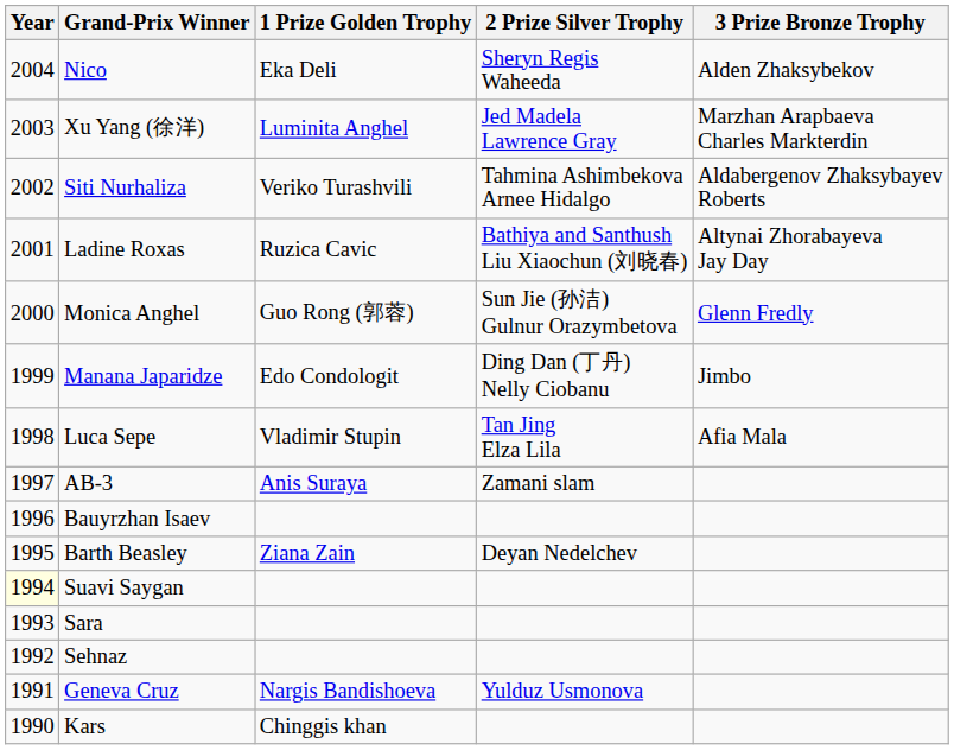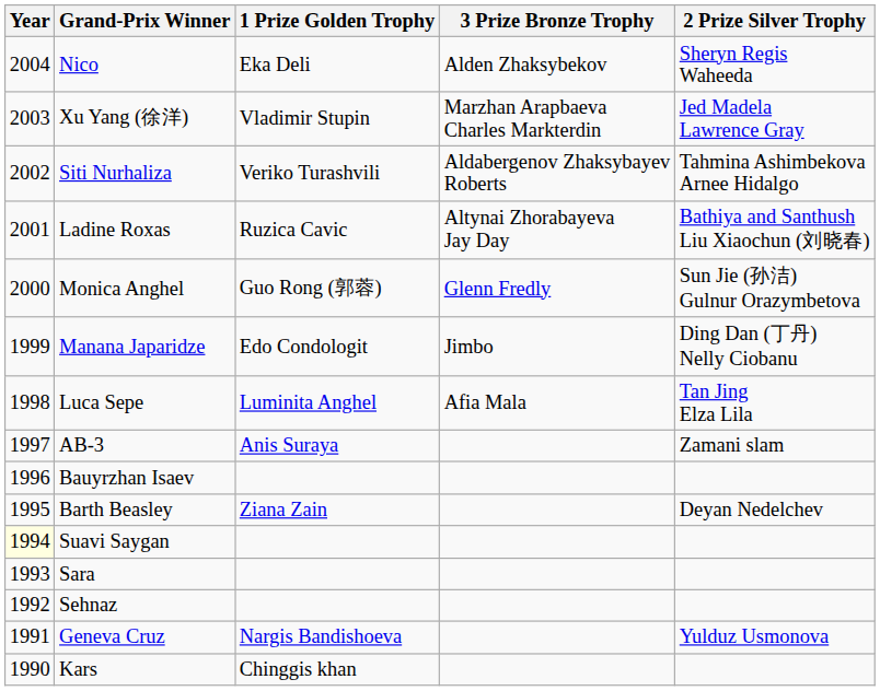columns swapped: 2 Prize Silver Trophy <-> 3 Prize Bronze Trophy
Xu Yang (徐洋) | 1 Prize Golden Trophy: Luminita Anghel -> Vladimir Stupin
Luca Sepe | 1 Prize Golden Trophy: Vladimir Stupin -> Luminita Anghel
